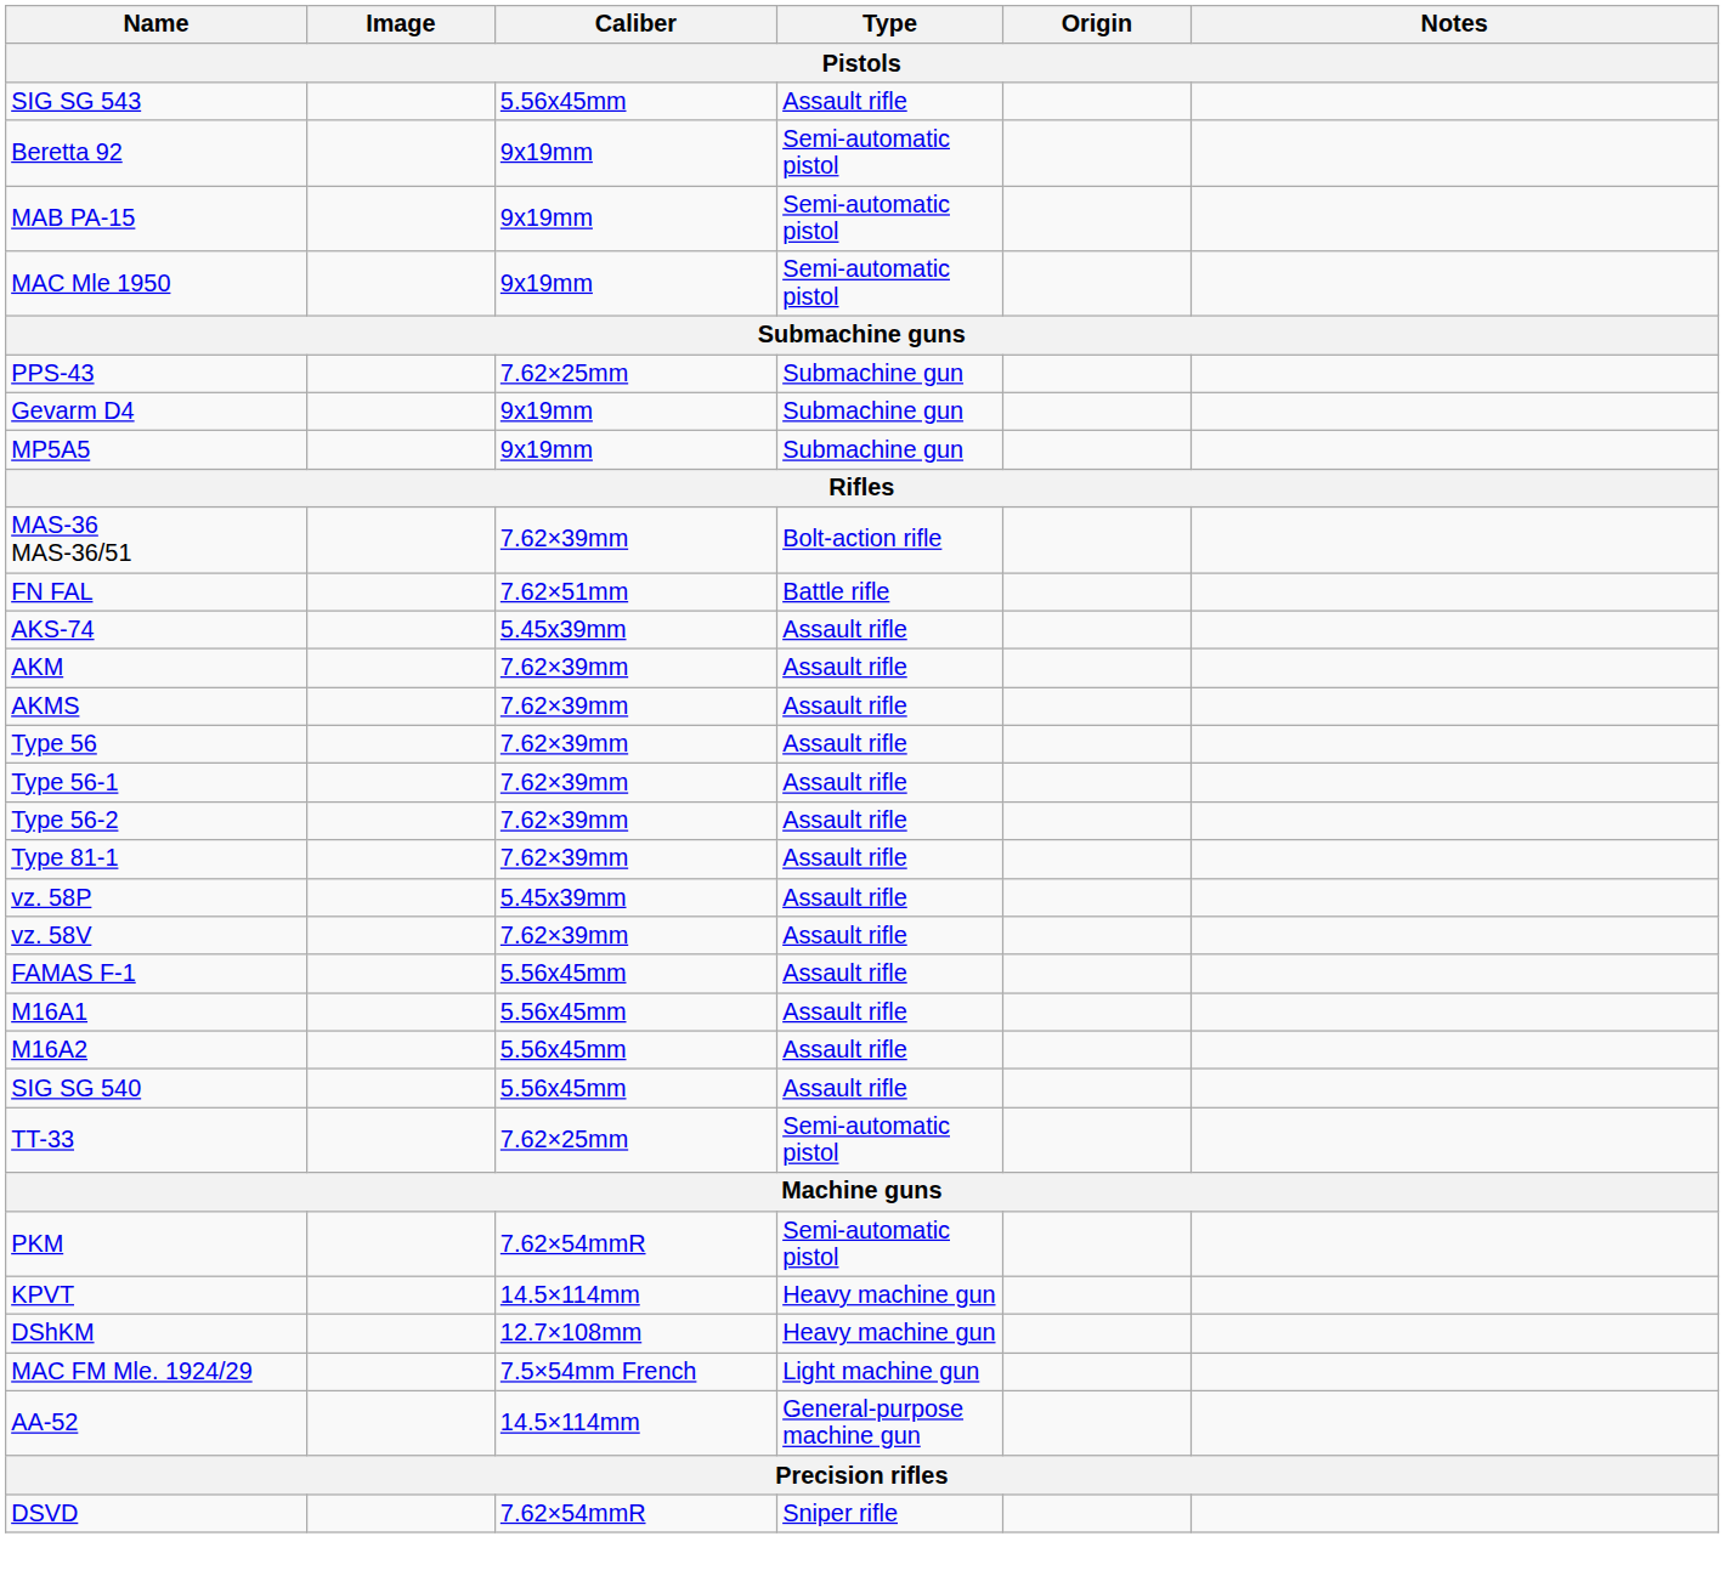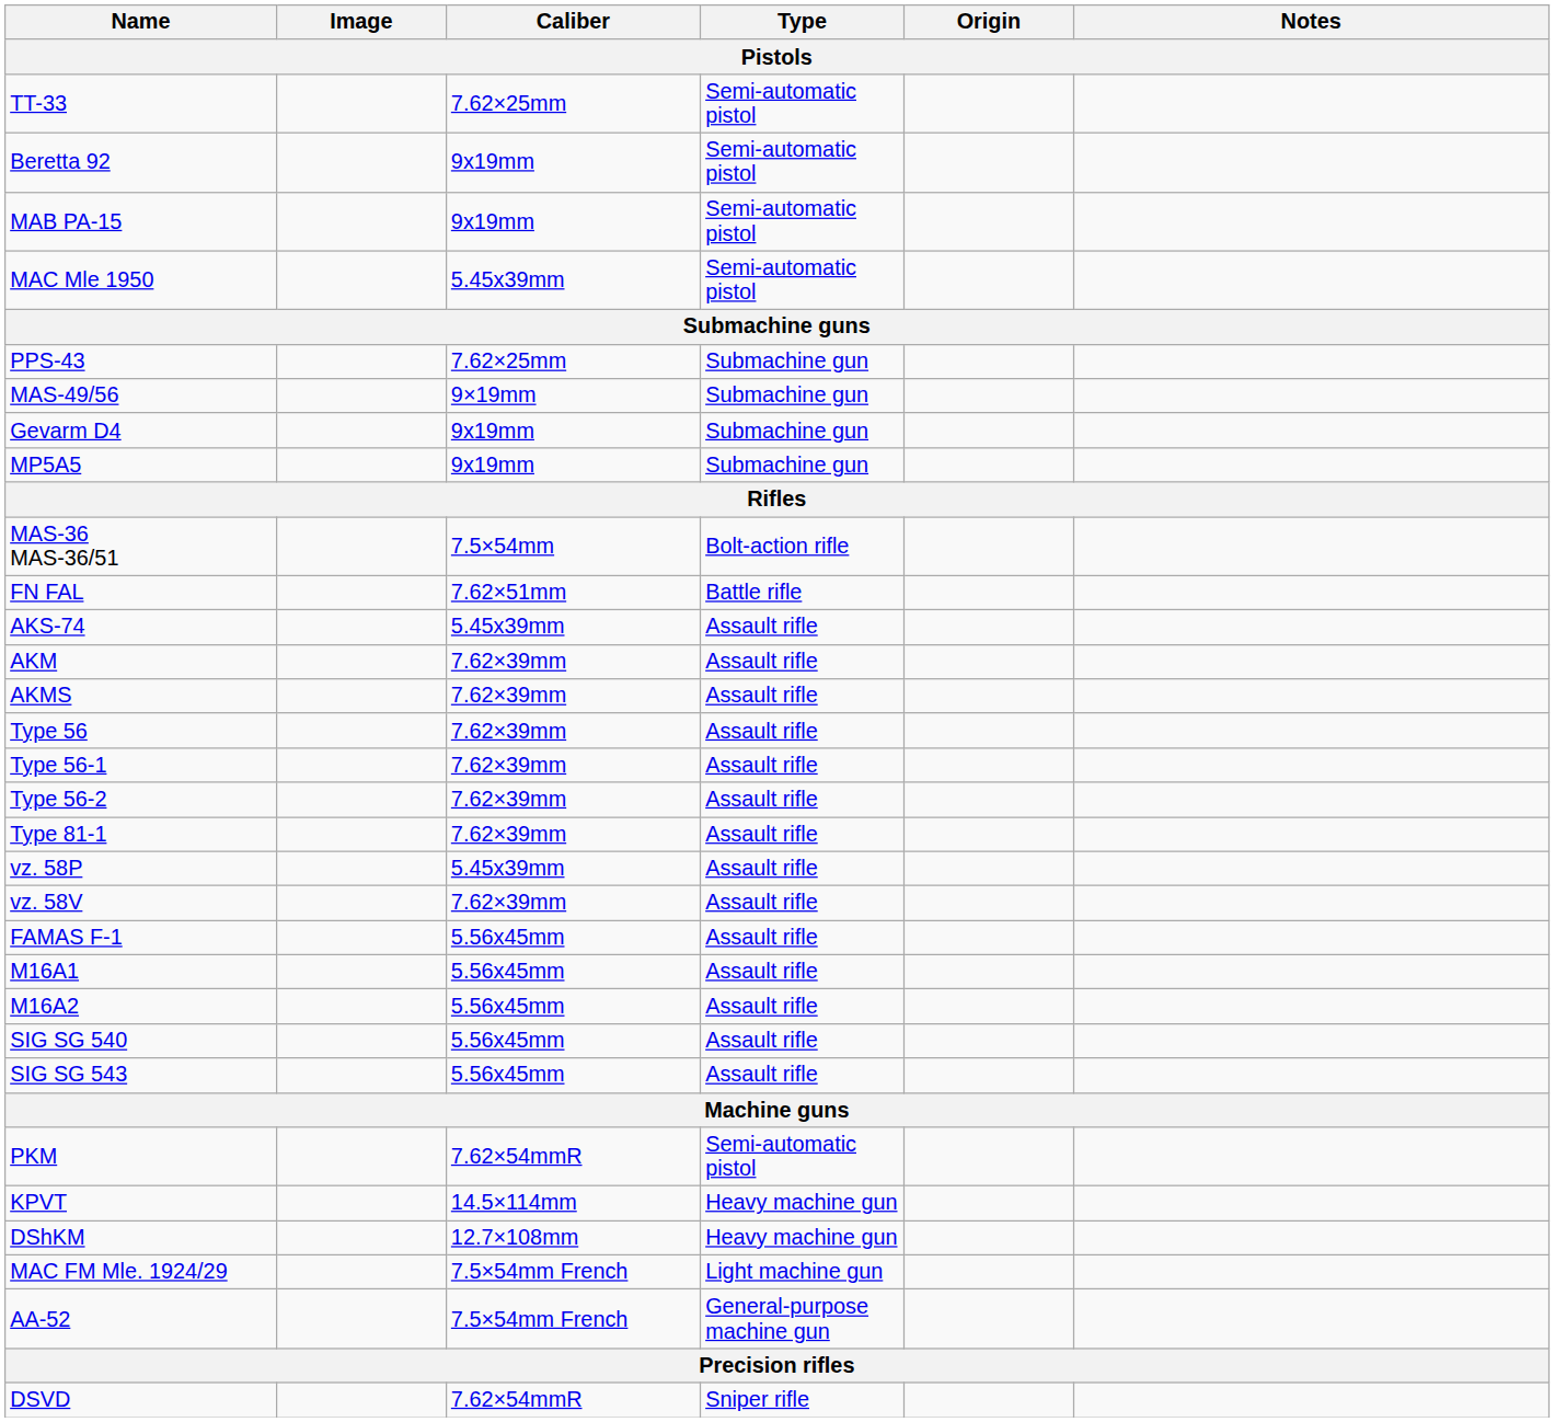rows swapped: TT-33 <-> SIG SG 543
MAC Mle 1950 | Caliber: 9x19mm -> 5.45x39mm
+ row: MAS-49/56 | 9×19mm | Submachine gun
MAS-36 MAS-36/51 | Caliber: 7.62×39mm -> 7.5×54mm
AA-52 | Caliber: 14.5×114mm -> 7.5×54mm French
